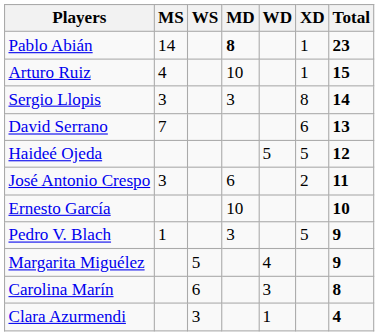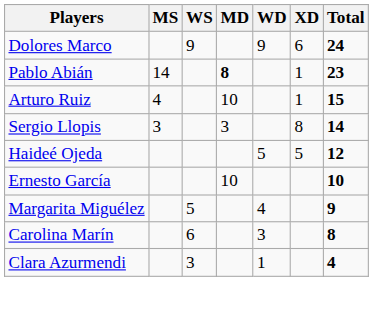+ row: Dolores Marco | 9 | 9 | 6 | 24
- row: David Serrano | 7 | 6 | 13
- row: José Antonio Crespo | 3 | 6 | 2 | 11
- row: Pedro V. Blach | 1 | 3 | 5 | 9
